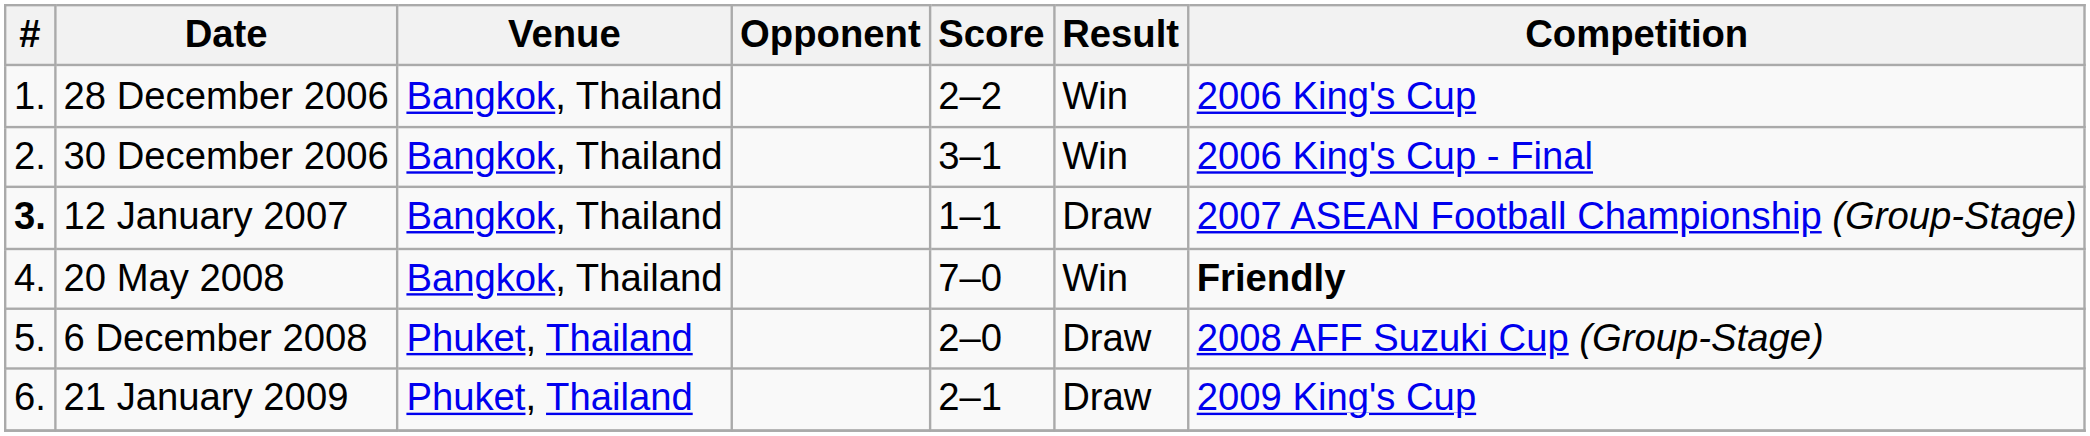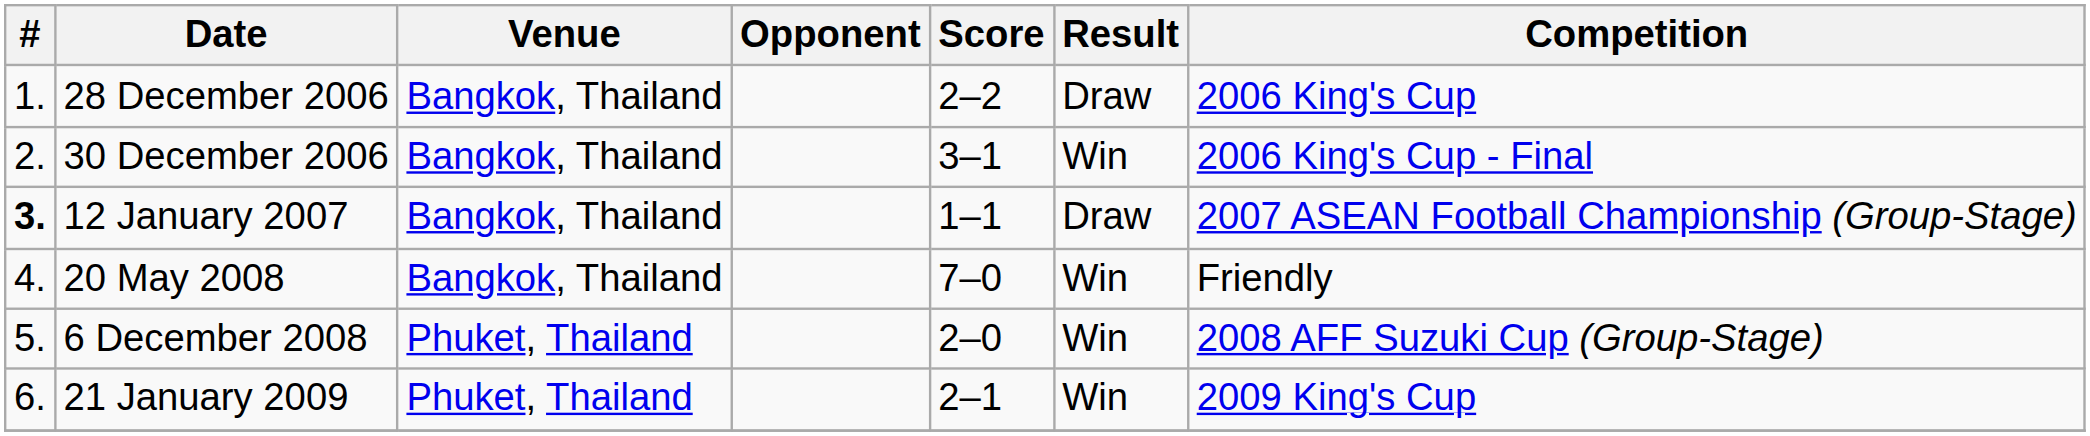28 December 2006 | Result: Win -> Draw
20 May 2008 | Competition: bold -> normal
6 December 2008 | Result: Draw -> Win
21 January 2009 | Result: Draw -> Win
